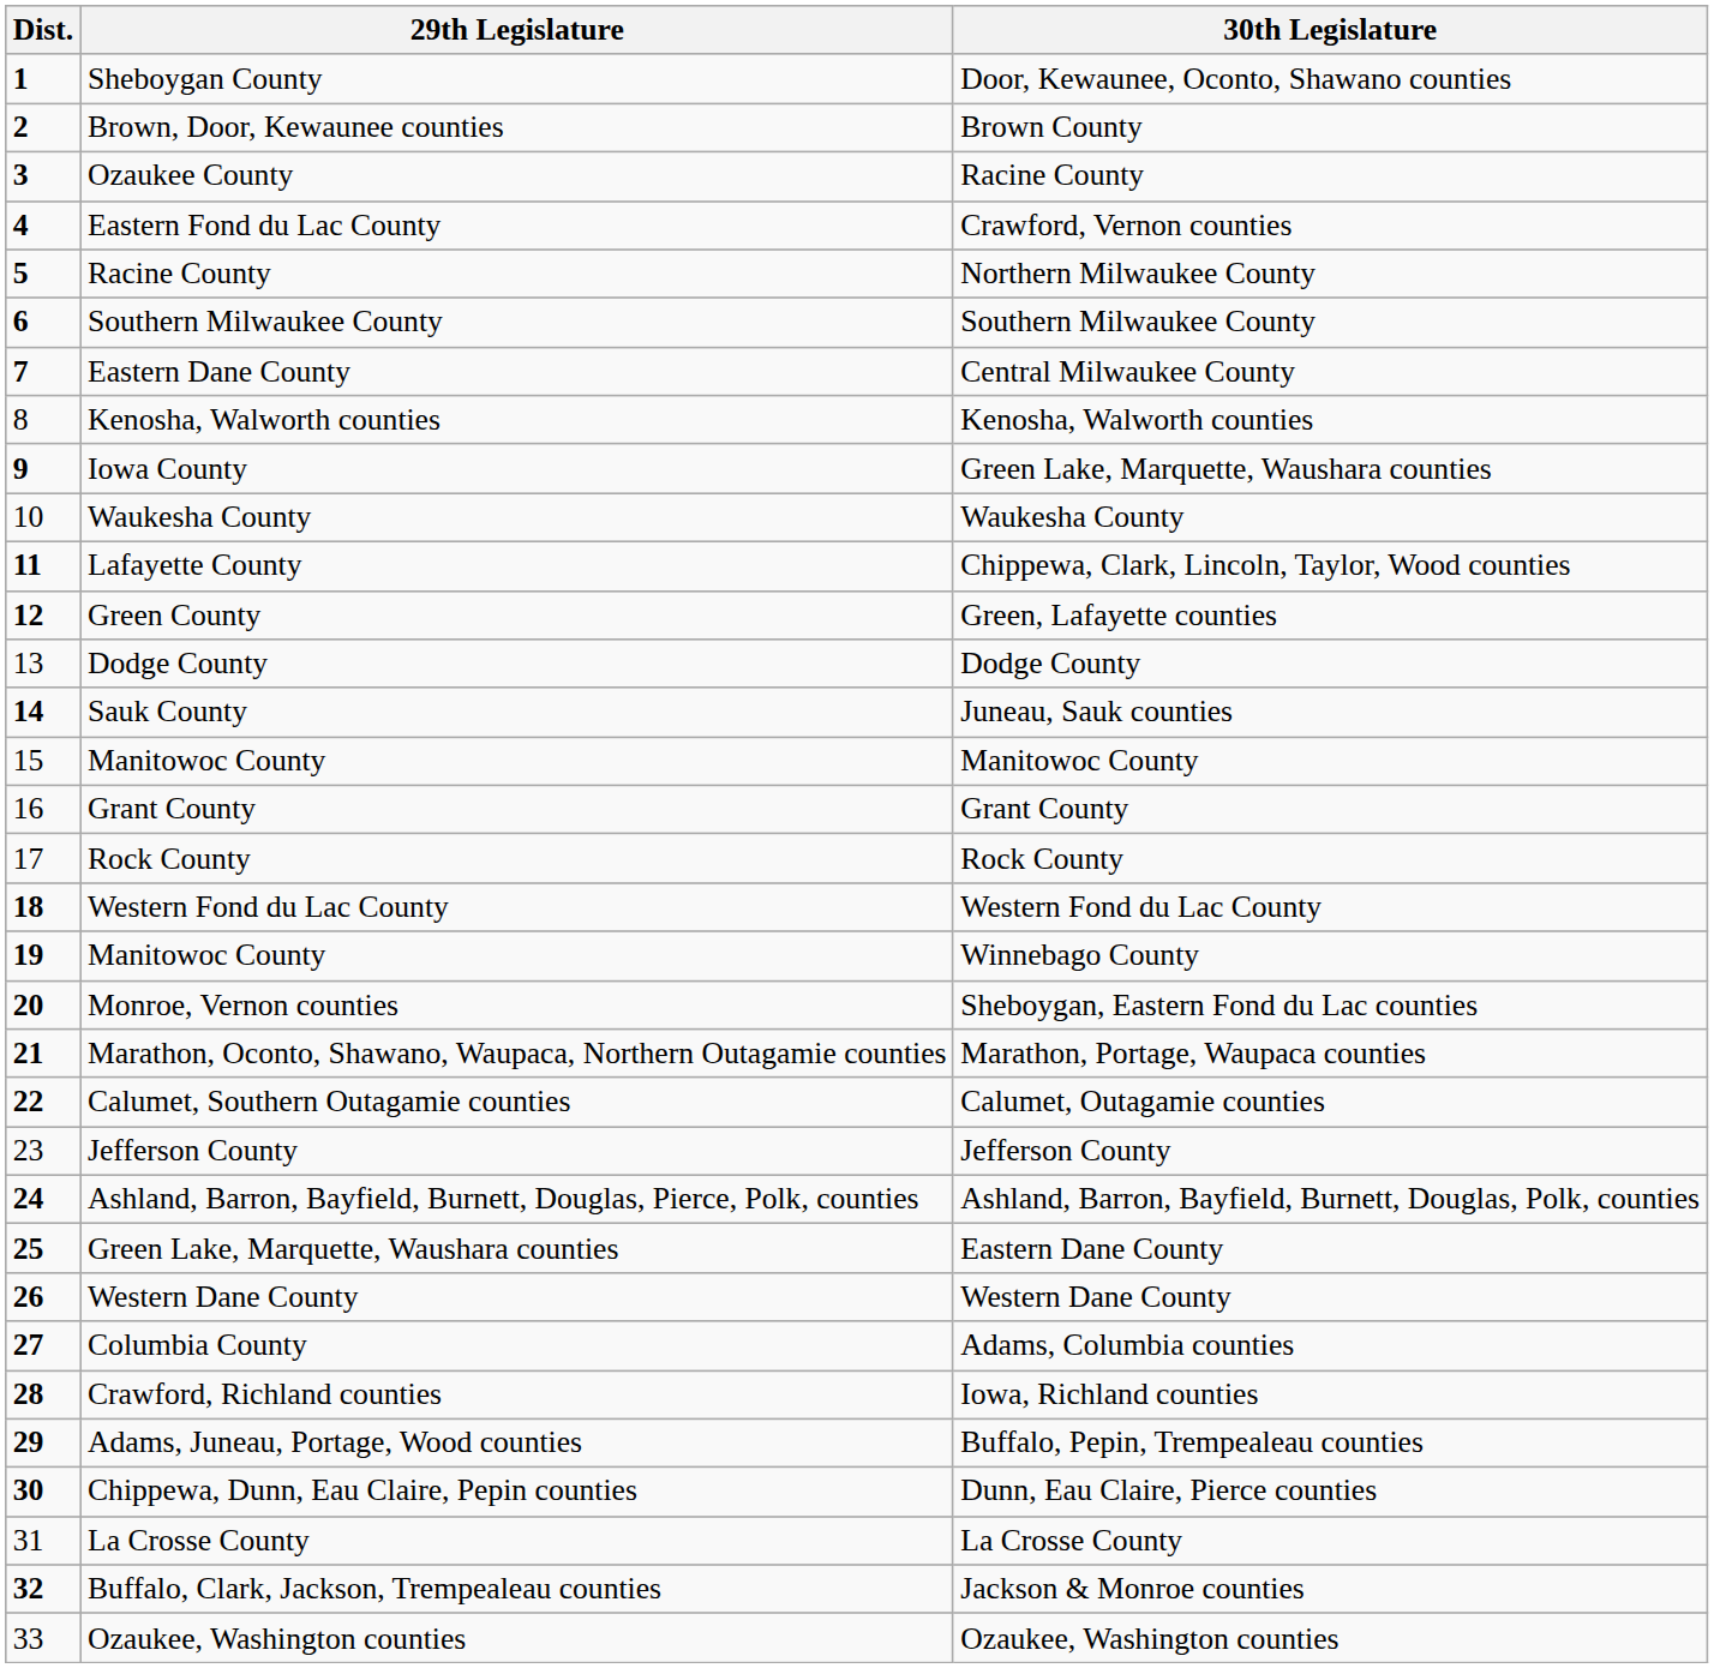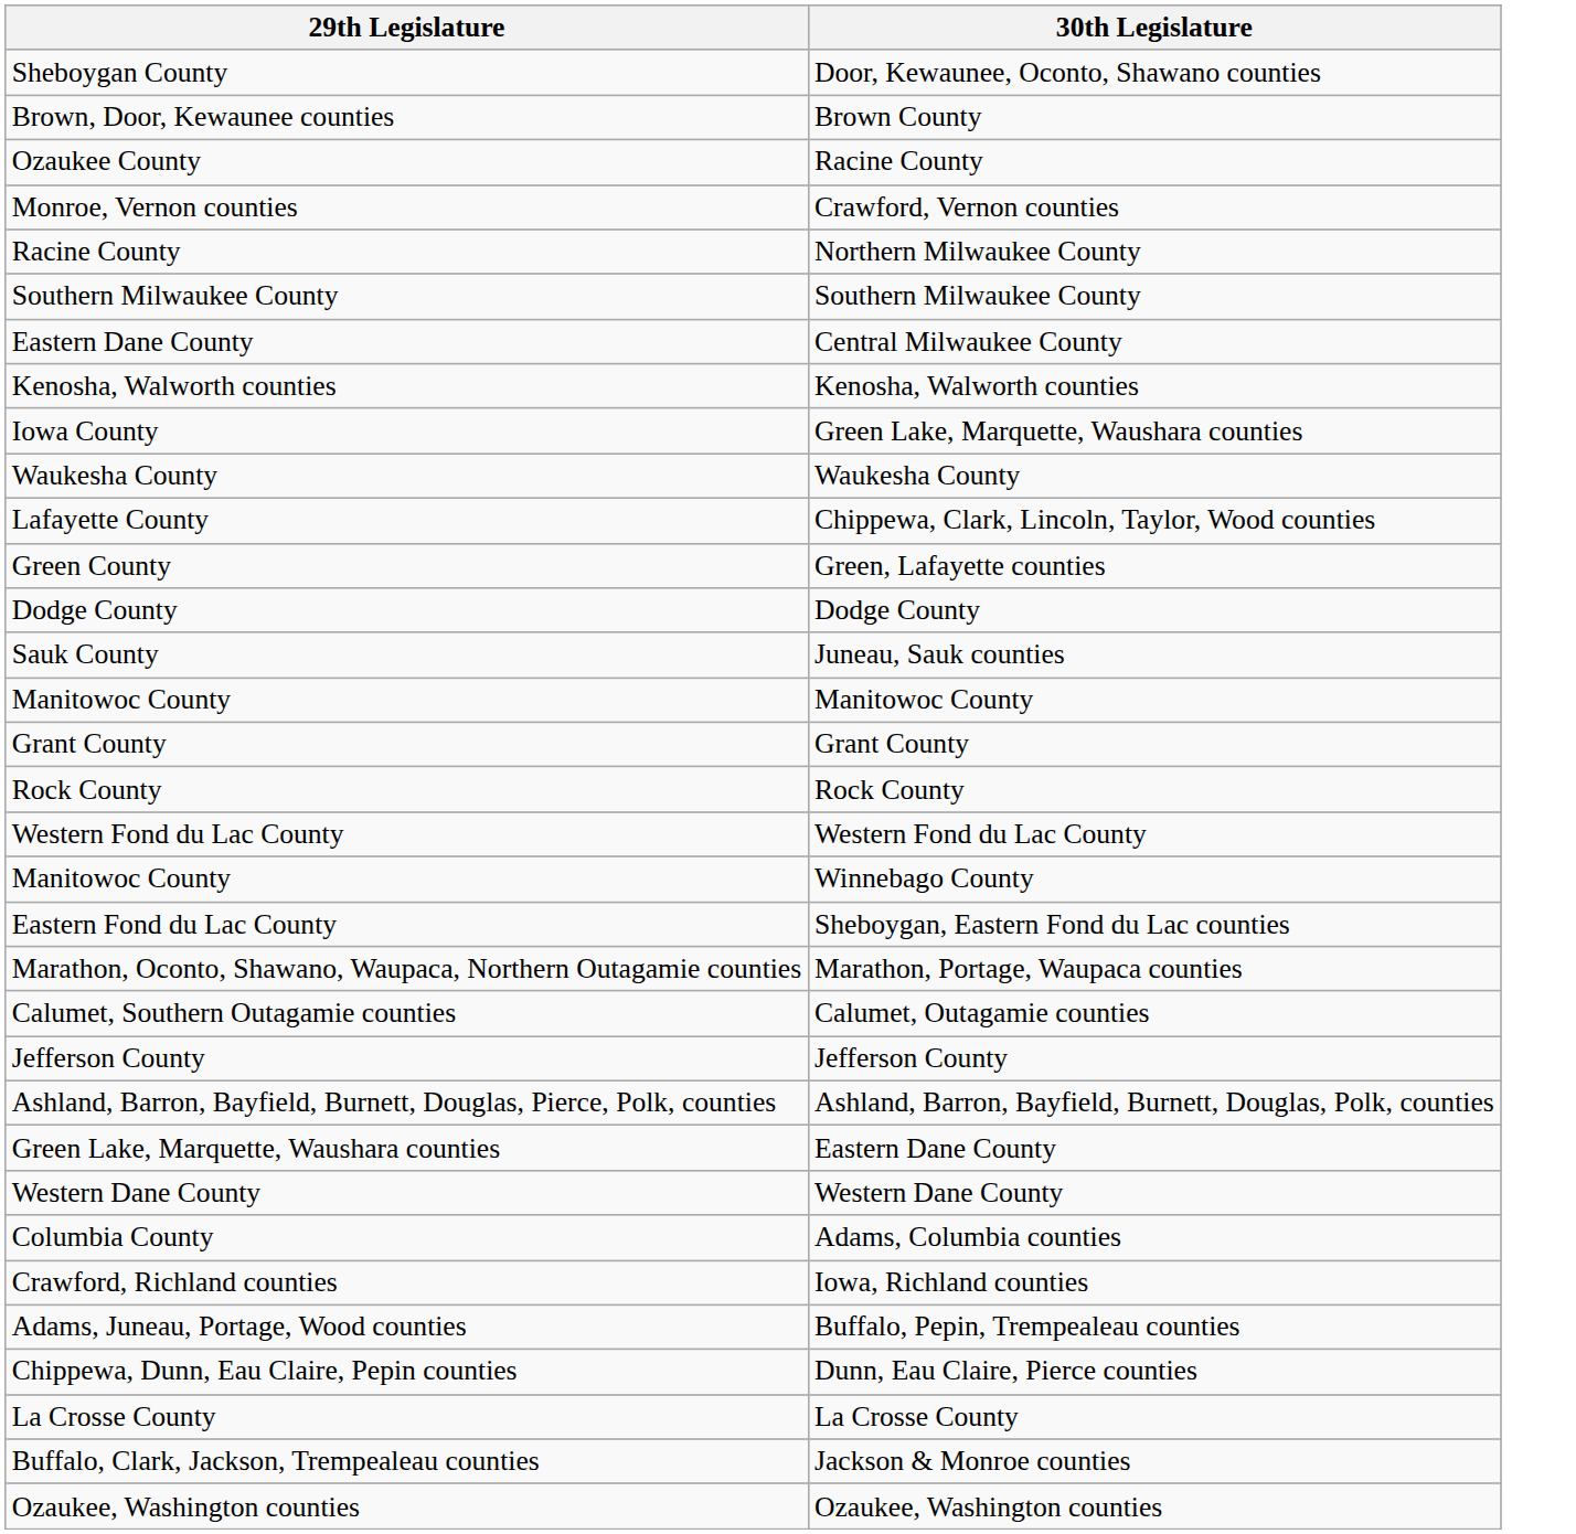- column: Dist. | 1 | 2 | 3 | 4 | 5 | 6 | 7 | 8 | 9 | 10 | 11 | 12 | 13 | 14 | 15 | 16 | 17 | 18 | 19 | 20 | 21 | 22 | 23 | 24 | 25 | 26 | 27 | 28 | 29 | 30 | 31 | 32 | 33
Crawford, Vernon counties | 29th Legislature: Eastern Fond du Lac County -> Monroe, Vernon counties
Sheboygan, Eastern Fond du Lac counties | 29th Legislature: Monroe, Vernon counties -> Eastern Fond du Lac County
